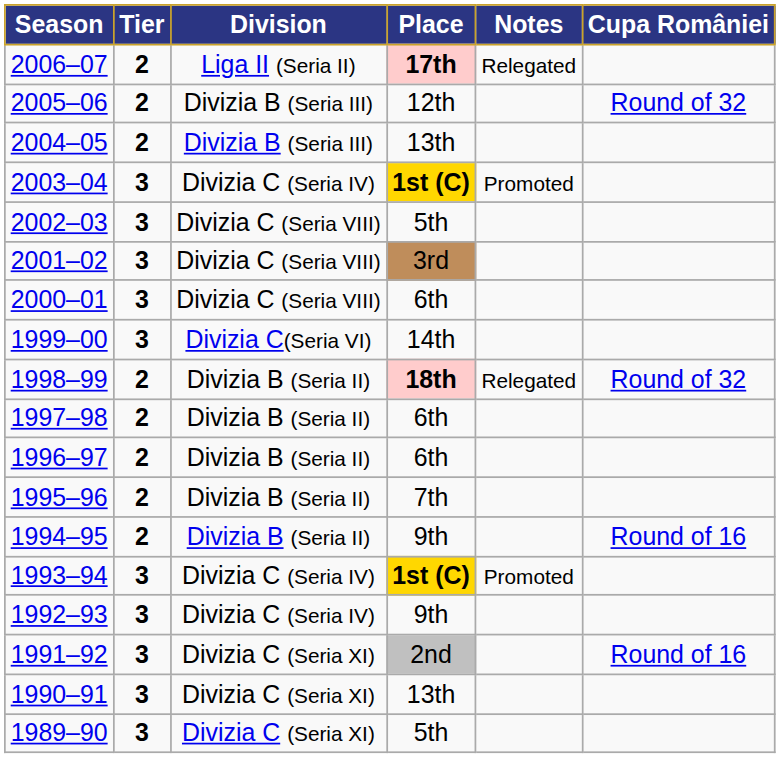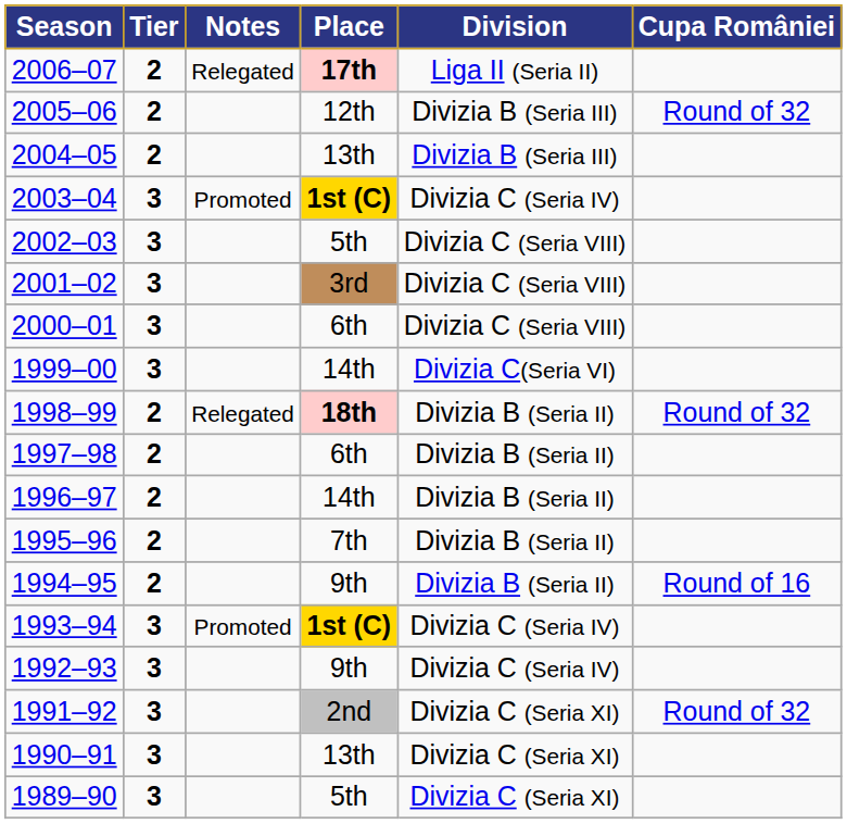columns swapped: Division <-> Notes
1996–97 | Place: 6th -> 14th
1991–92 | Cupa României: Round of 16 -> Round of 32
